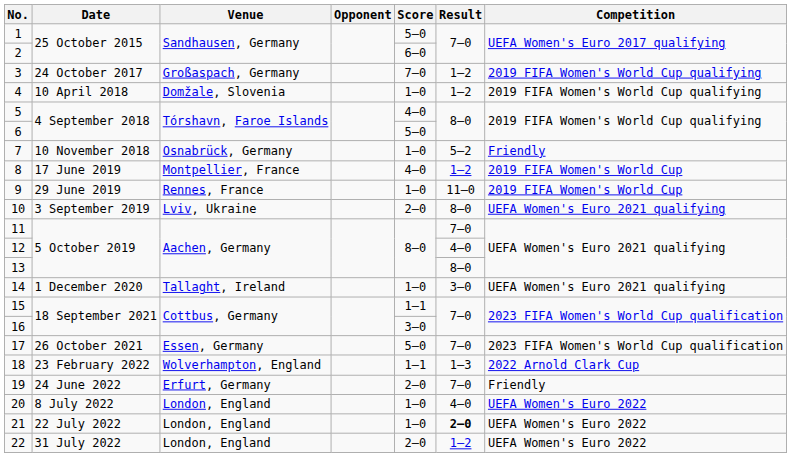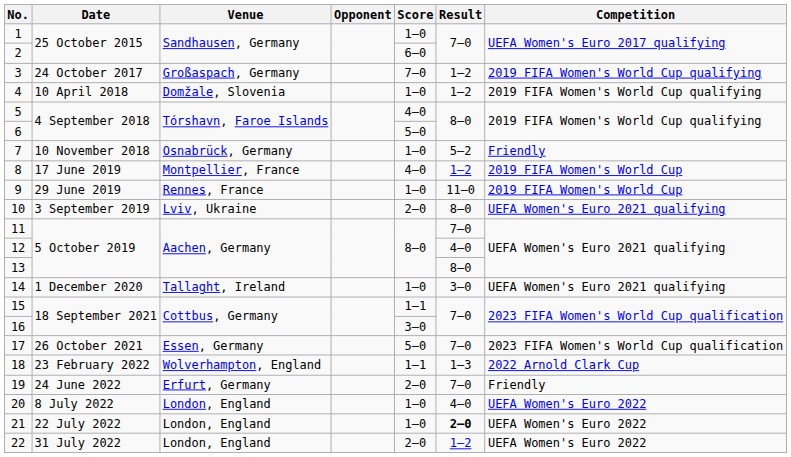1 | Score: 5–0 -> 1–0
